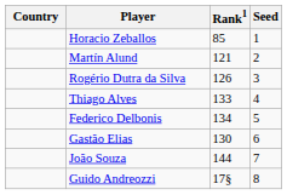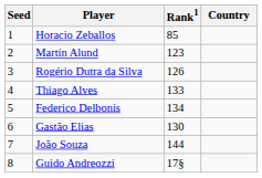columns swapped: Country <-> Seed
Martín Alund | Rank1: 121 -> 123
